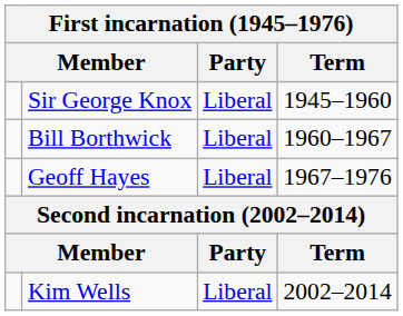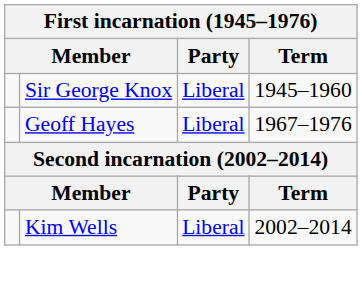- row: Bill Borthwick | Liberal | 1960–1967
